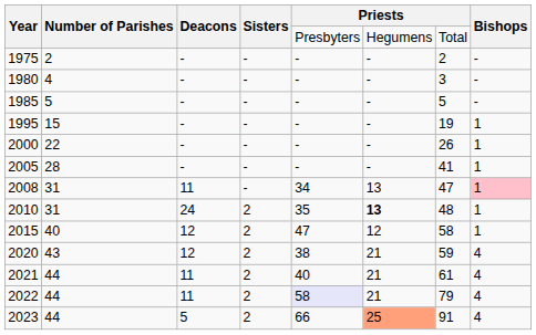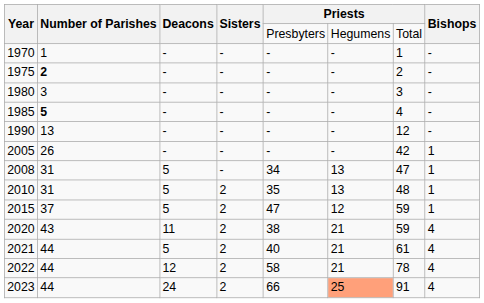+ row: 1970 | 1 | - | - | - | - | 1 | -
1975 | Number of Parishes: normal -> bold
1980 | Number of Parishes: 4 -> 3
1985 | Number of Parishes: normal -> bold
1985 | column 7: 5 -> 4
+ row: 1990 | 13 | - | - | - | - | 12 | -
- row: 1995 | 15 | - | - | - | - | 19 | 1
- row: 2000 | 22 | - | - | - | - | 26 | 1
2005 | Number of Parishes: 28 -> 26
2005 | column 7: 41 -> 42
2008 | Deacons: 11 -> 5
2008 | Bishops: pink background -> no background
2010 | Deacons: 24 -> 5
2010 | column 6: bold -> normal
2015 | Number of Parishes: 40 -> 37
2015 | Deacons: 12 -> 5
2015 | column 7: 58 -> 59
2020 | Deacons: 12 -> 11
2021 | Deacons: 11 -> 5
2022 | Deacons: 11 -> 12
2022 | column 5: lavender background -> no background
2022 | column 7: 79 -> 78
2023 | Deacons: 5 -> 24
